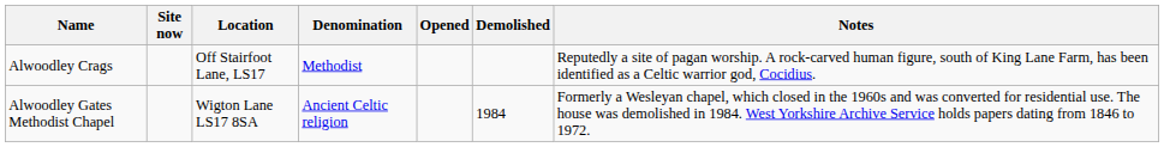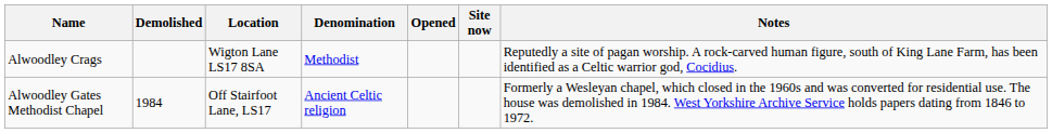columns swapped: Site now <-> Demolished
Alwoodley Crags | Location: Off Stairfoot Lane, LS17 -> Wigton Lane LS17 8SA
Alwoodley Gates Methodist Chapel | Location: Wigton Lane LS17 8SA -> Off Stairfoot Lane, LS17
